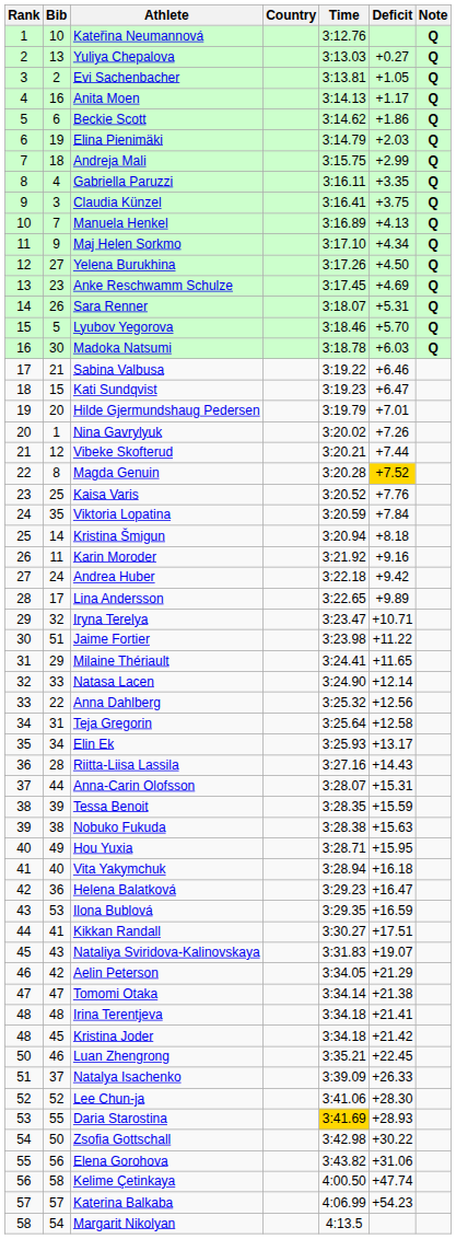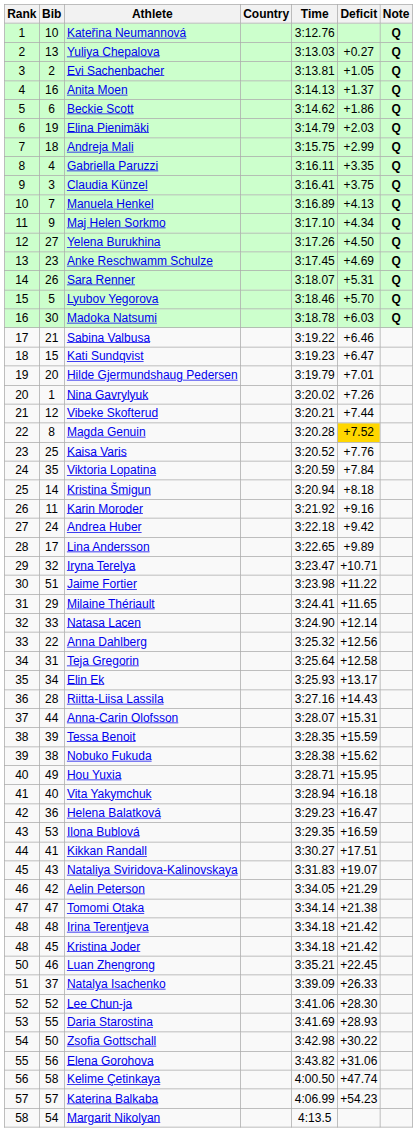Anita Moen | Deficit: +1.17 -> +1.37
Nobuko Fukuda | Deficit: +15.63 -> +15.62
Irina Terentjeva | Deficit: +21.41 -> +21.42
Daria Starostina | Time: gold background -> no background
